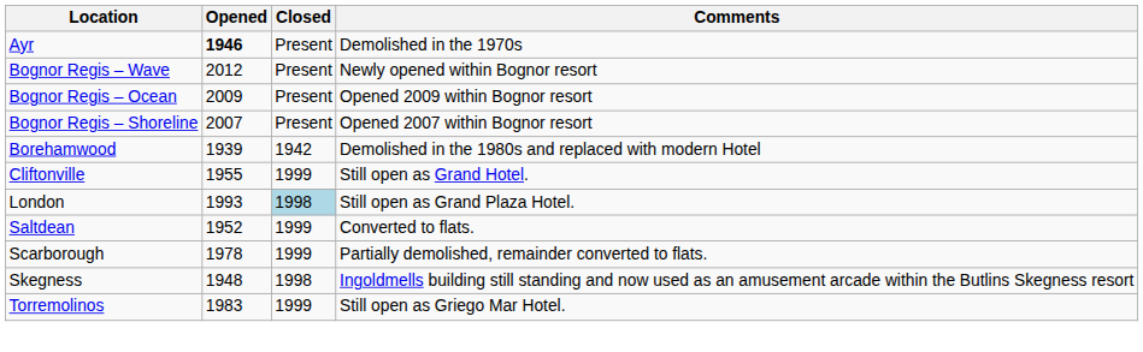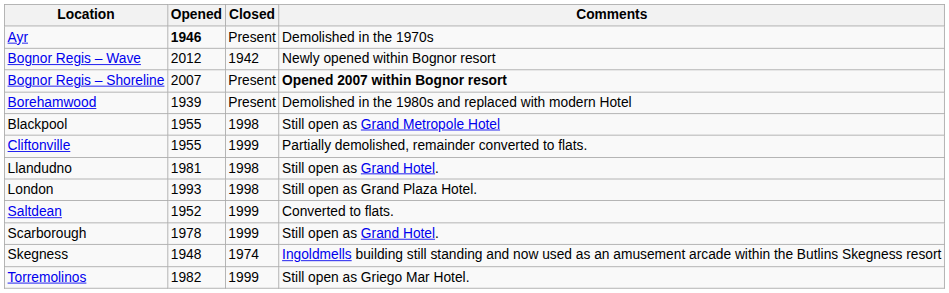Bognor Regis – Wave | Closed: Present -> 1942
- row: Bognor Regis – Ocean | 2009 | Present | Opened 2009 within Bognor resort
Bognor Regis – Shoreline | Comments: normal -> bold
Borehamwood | Closed: 1942 -> Present
+ row: Blackpool | 1955 | 1998 | Still open as Grand Metropole Hotel
Cliftonville | Comments: Still open as Grand Hotel. -> Partially demolished, remainder converted to flats.
+ row: Llandudno | 1981 | 1998 | Still open as Grand Hotel.
London | Closed: lightblue background -> no background
Scarborough | Comments: Partially demolished, remainder converted to flats. -> Still open as Grand Hotel.
Skegness | Closed: 1998 -> 1974
Torremolinos | Opened: 1983 -> 1982
